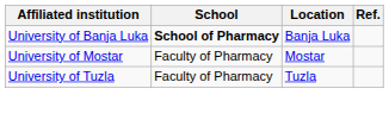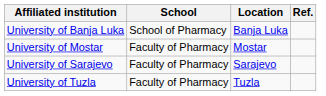University of Banja Luka | School: bold -> normal
+ row: University of Sarajevo | Faculty of Pharmacy | Sarajevo
